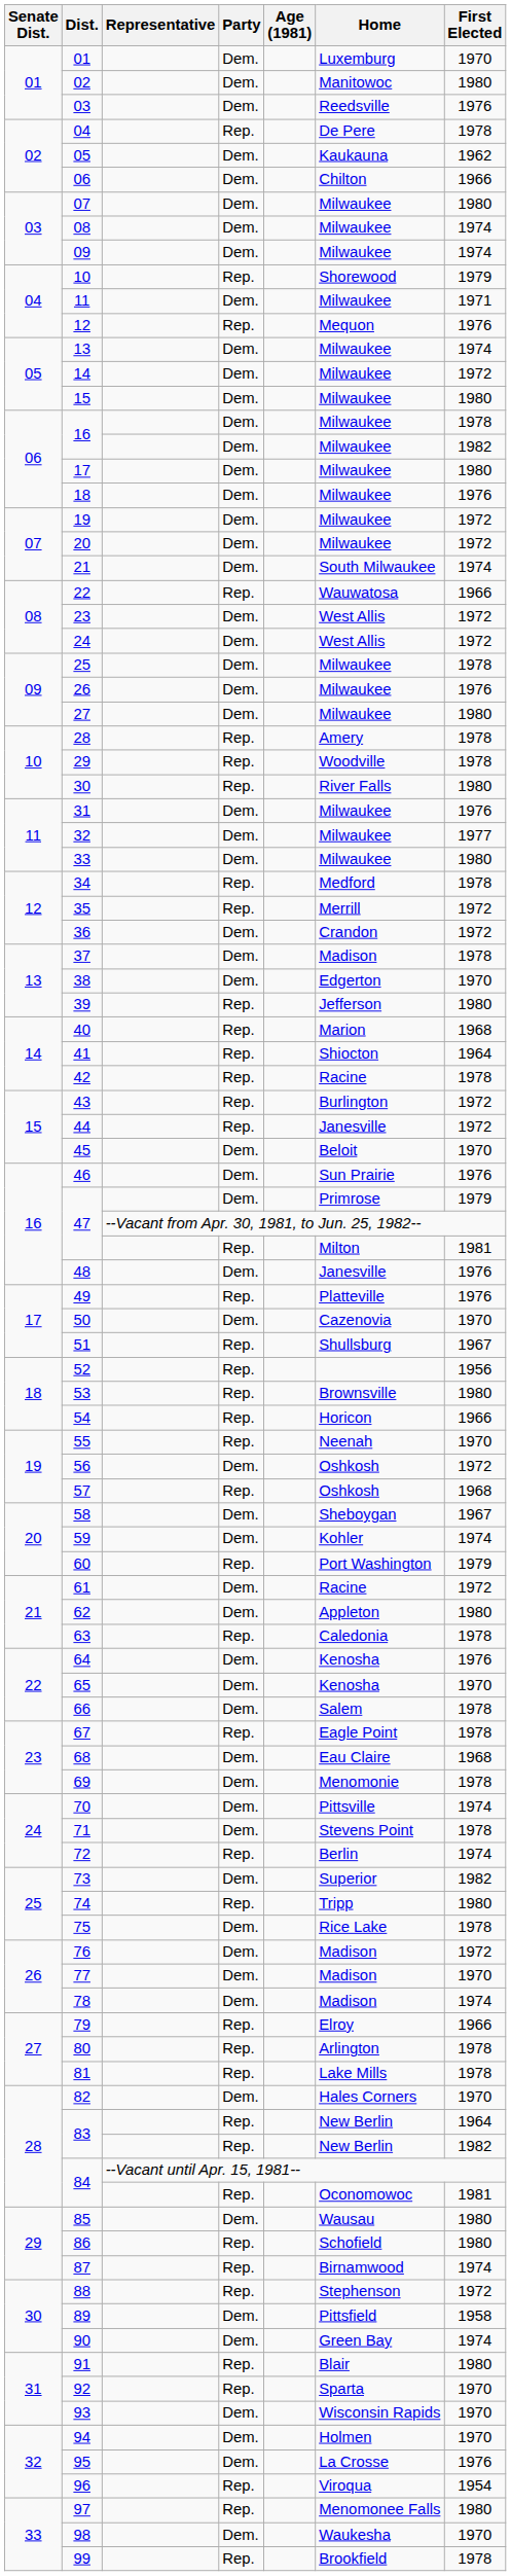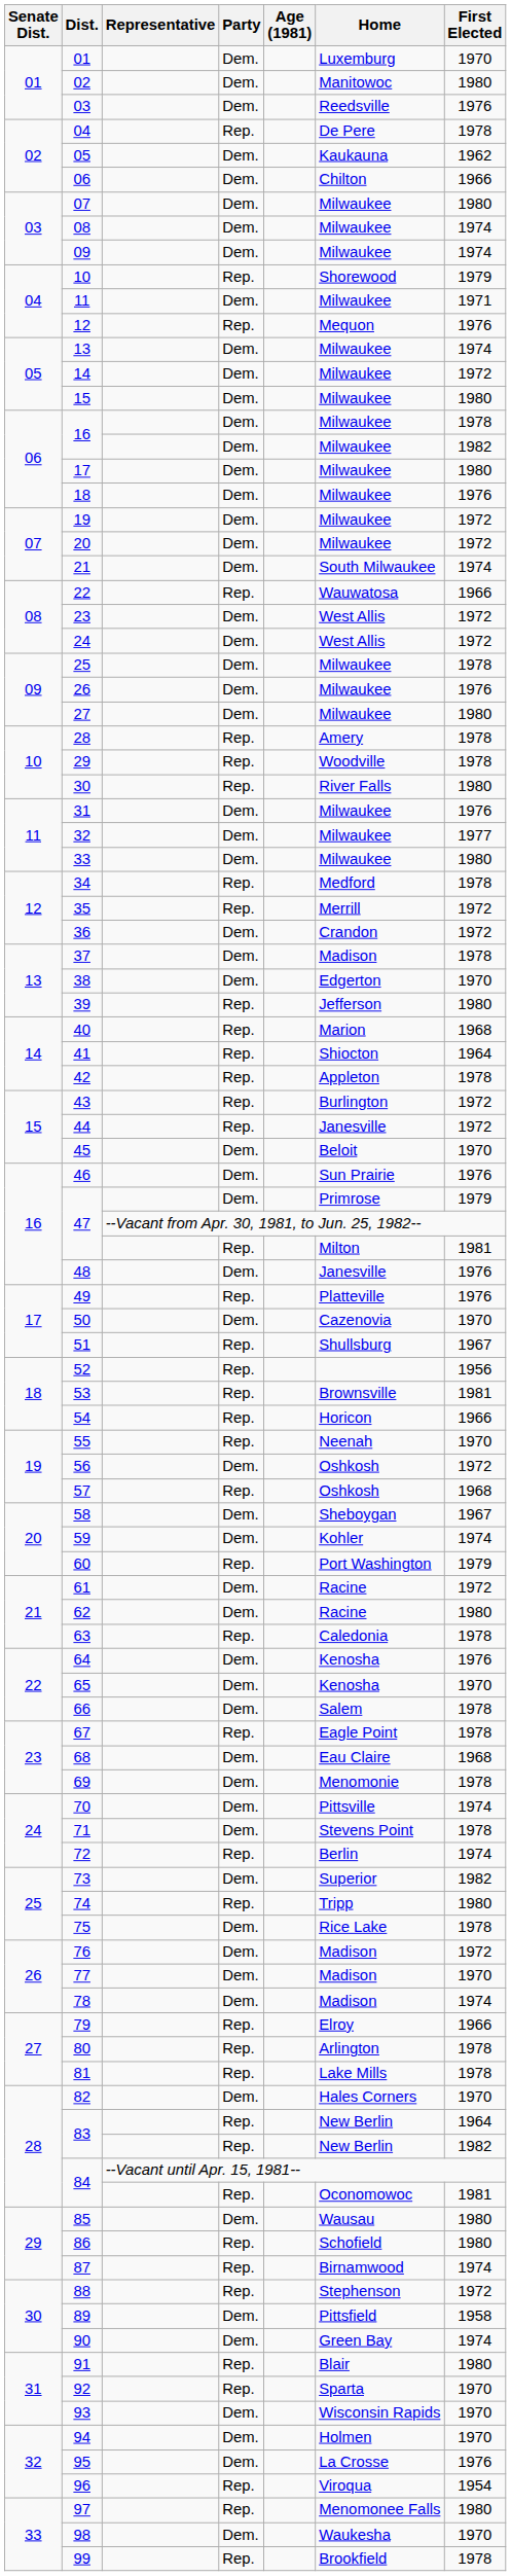42 | Home: Racine -> Appleton
53 | First Elected: 1980 -> 1981
62 | Home: Appleton -> Racine
